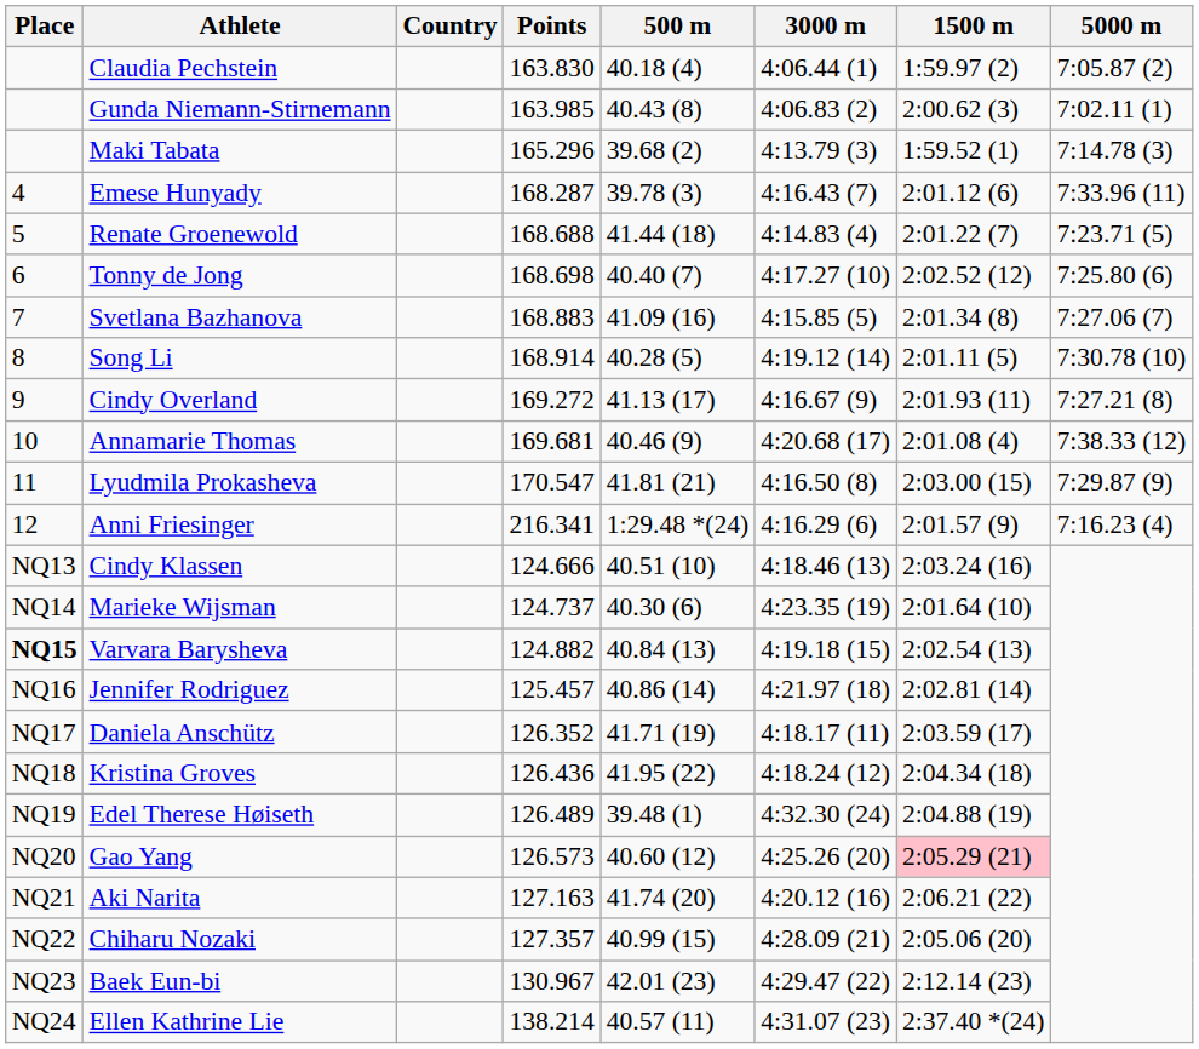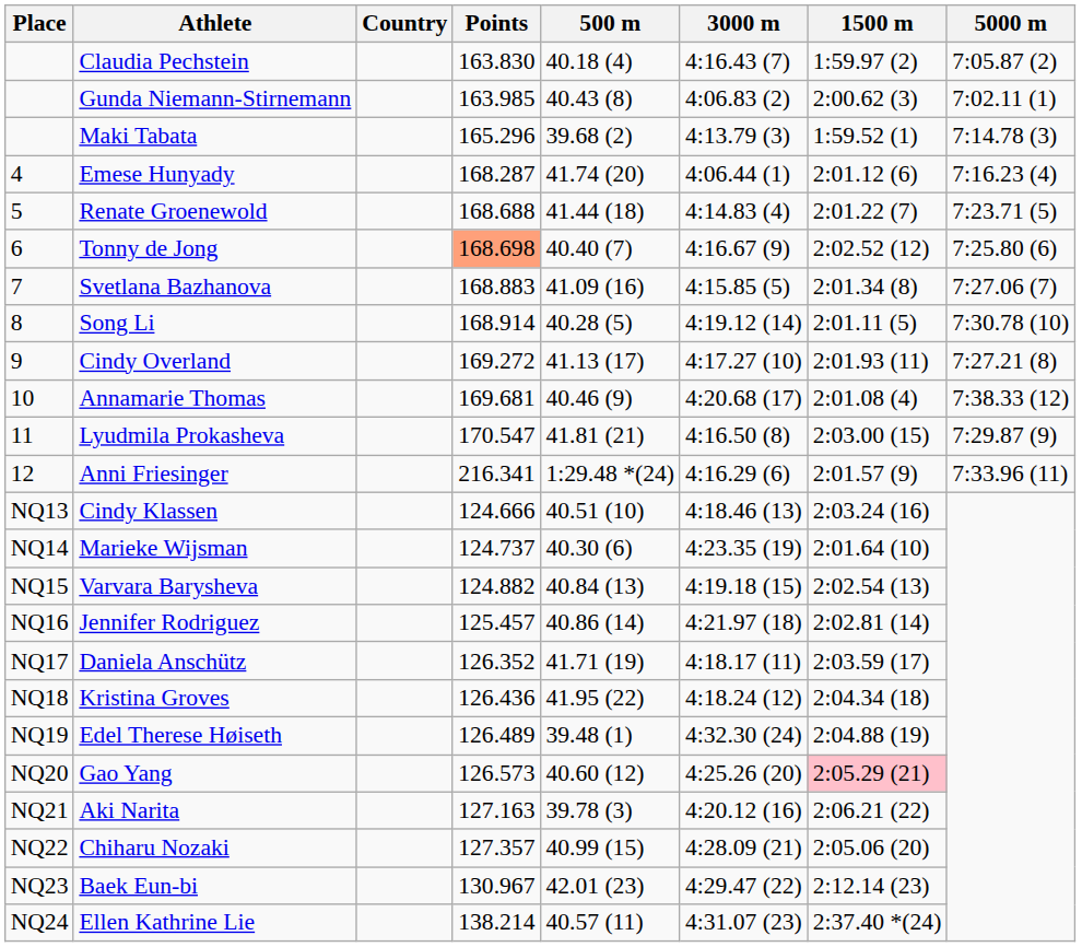Claudia Pechstein | 3000 m: 4:06.44 (1) -> 4:16.43 (7)
Emese Hunyady | 500 m: 39.78 (3) -> 41.74 (20)
Emese Hunyady | 3000 m: 4:16.43 (7) -> 4:06.44 (1)
Emese Hunyady | 5000 m: 7:33.96 (11) -> 7:16.23 (4)
Tonny de Jong | Points: no background -> lightsalmon background
Tonny de Jong | 3000 m: 4:17.27 (10) -> 4:16.67 (9)
Cindy Overland | 3000 m: 4:16.67 (9) -> 4:17.27 (10)
Anni Friesinger | 5000 m: 7:16.23 (4) -> 7:33.96 (11)
Varvara Barysheva | Place: bold -> normal
Aki Narita | 500 m: 41.74 (20) -> 39.78 (3)
